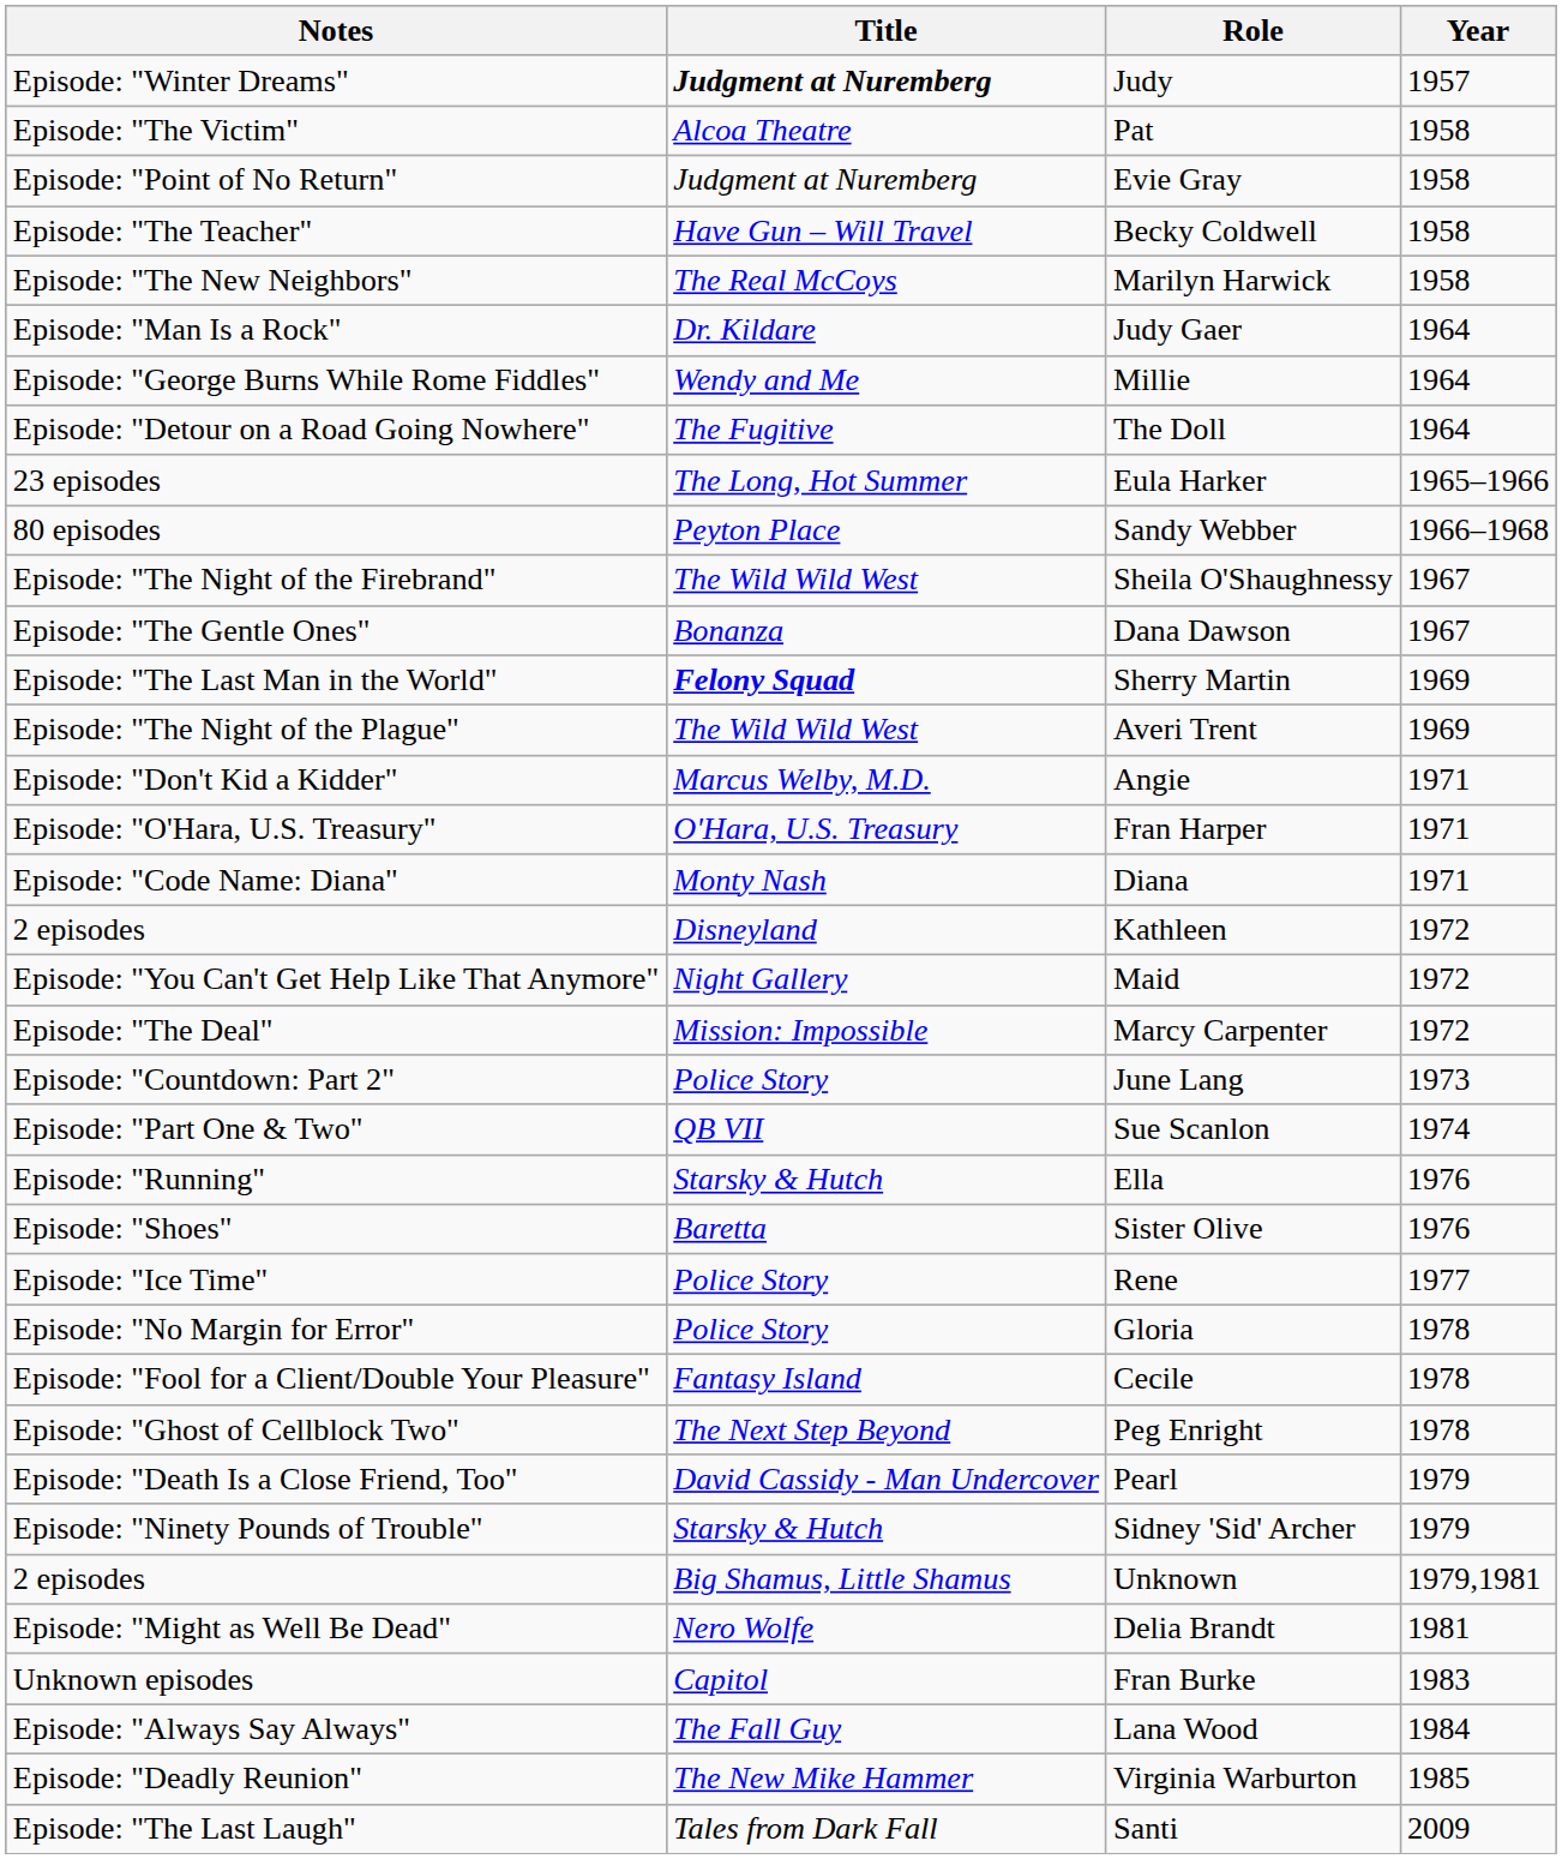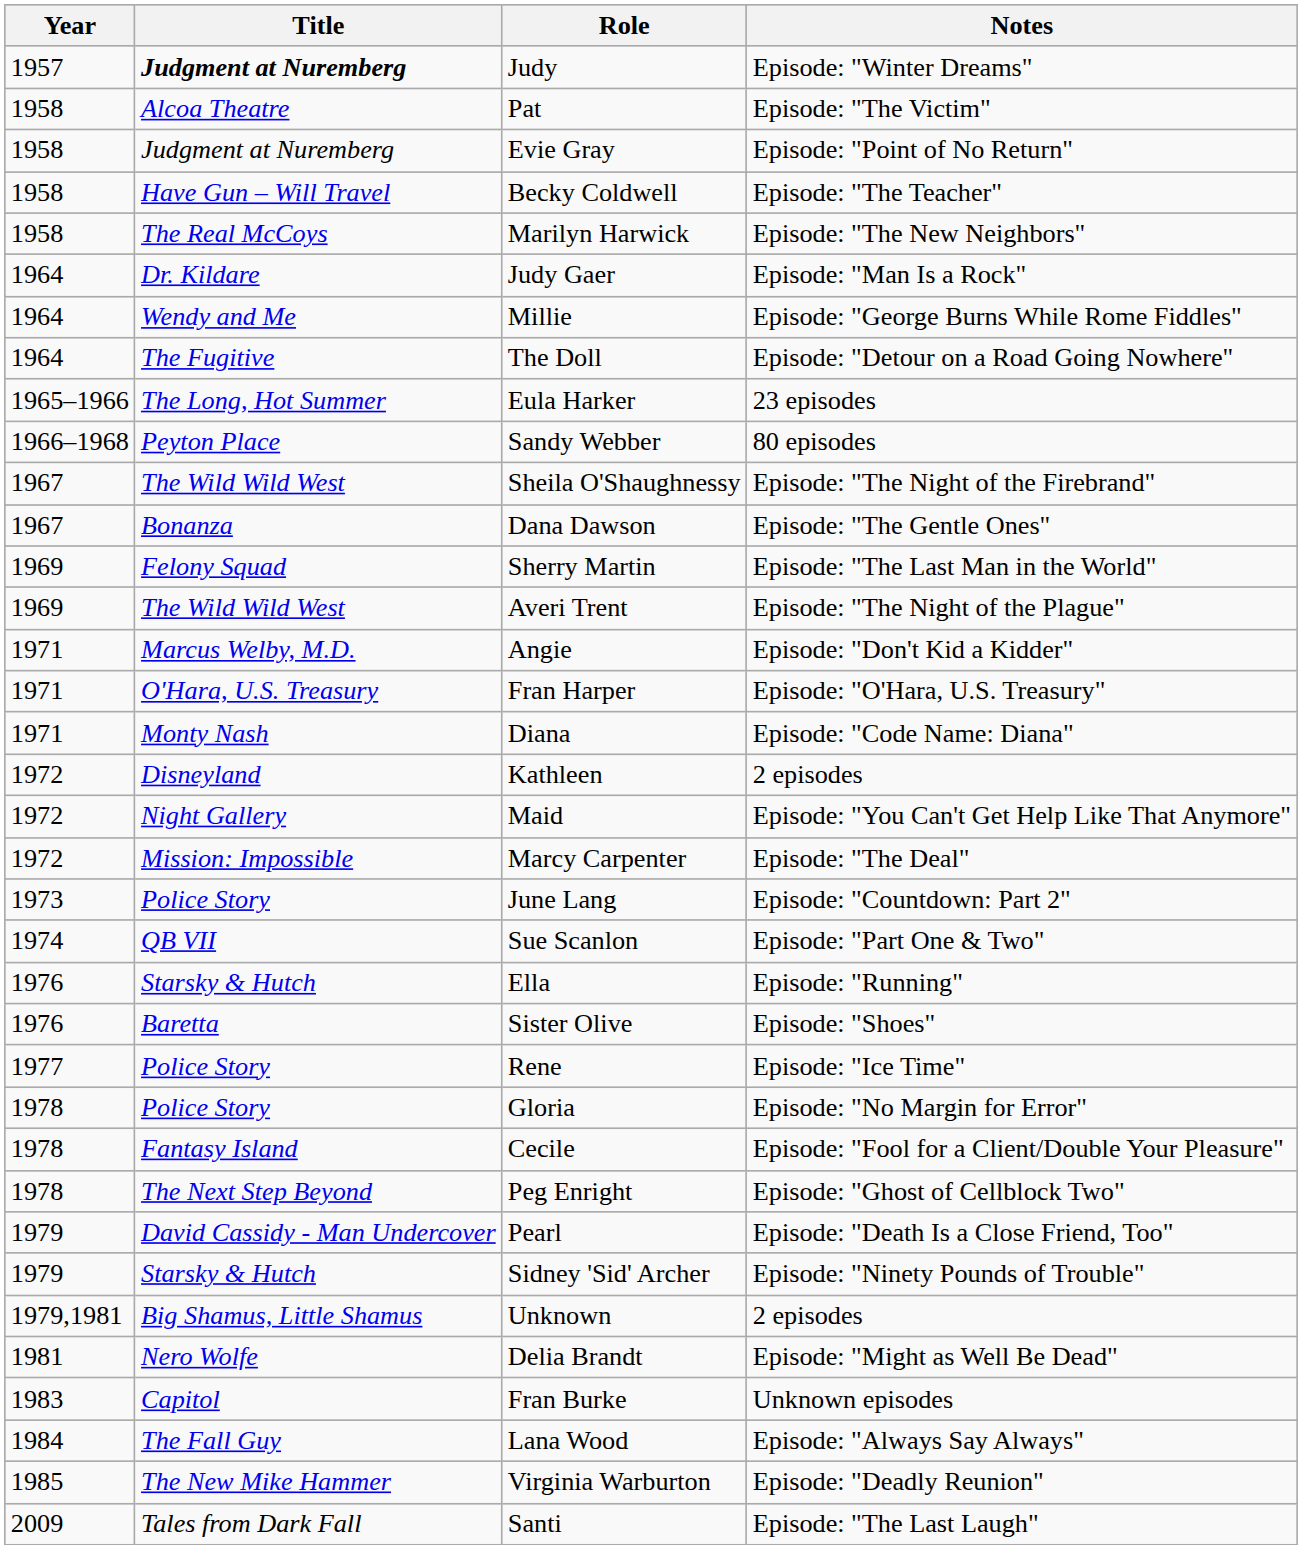columns swapped: Year <-> Notes
Sherry Martin | Title: bold -> normal
